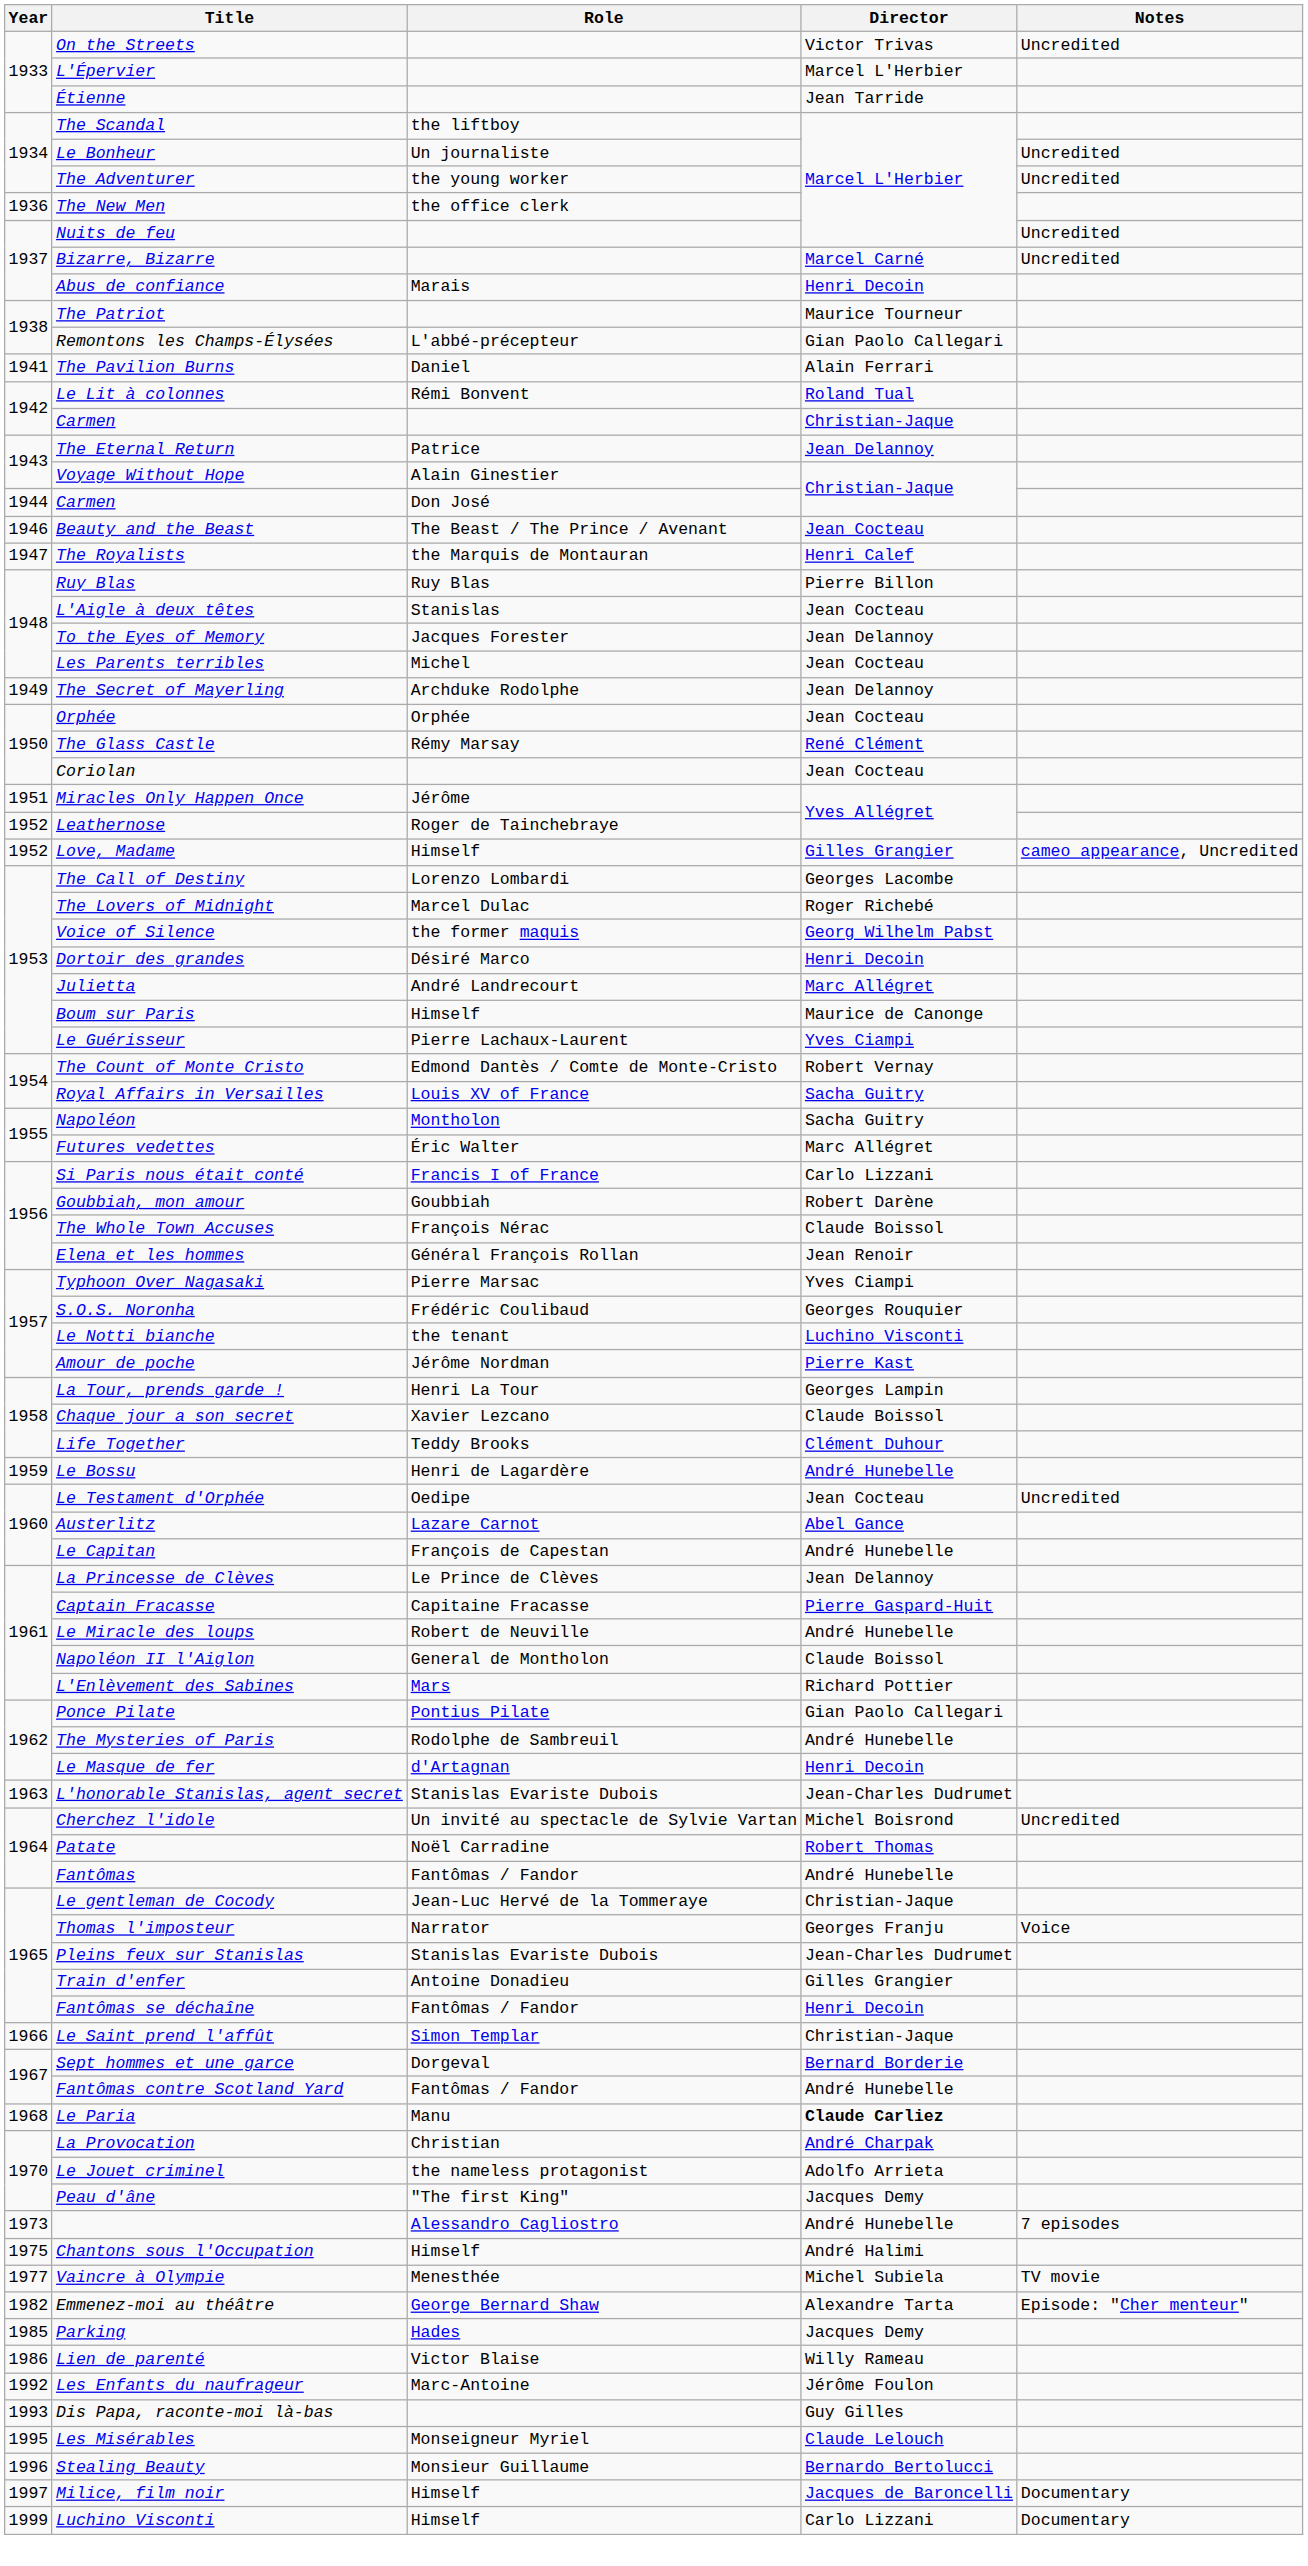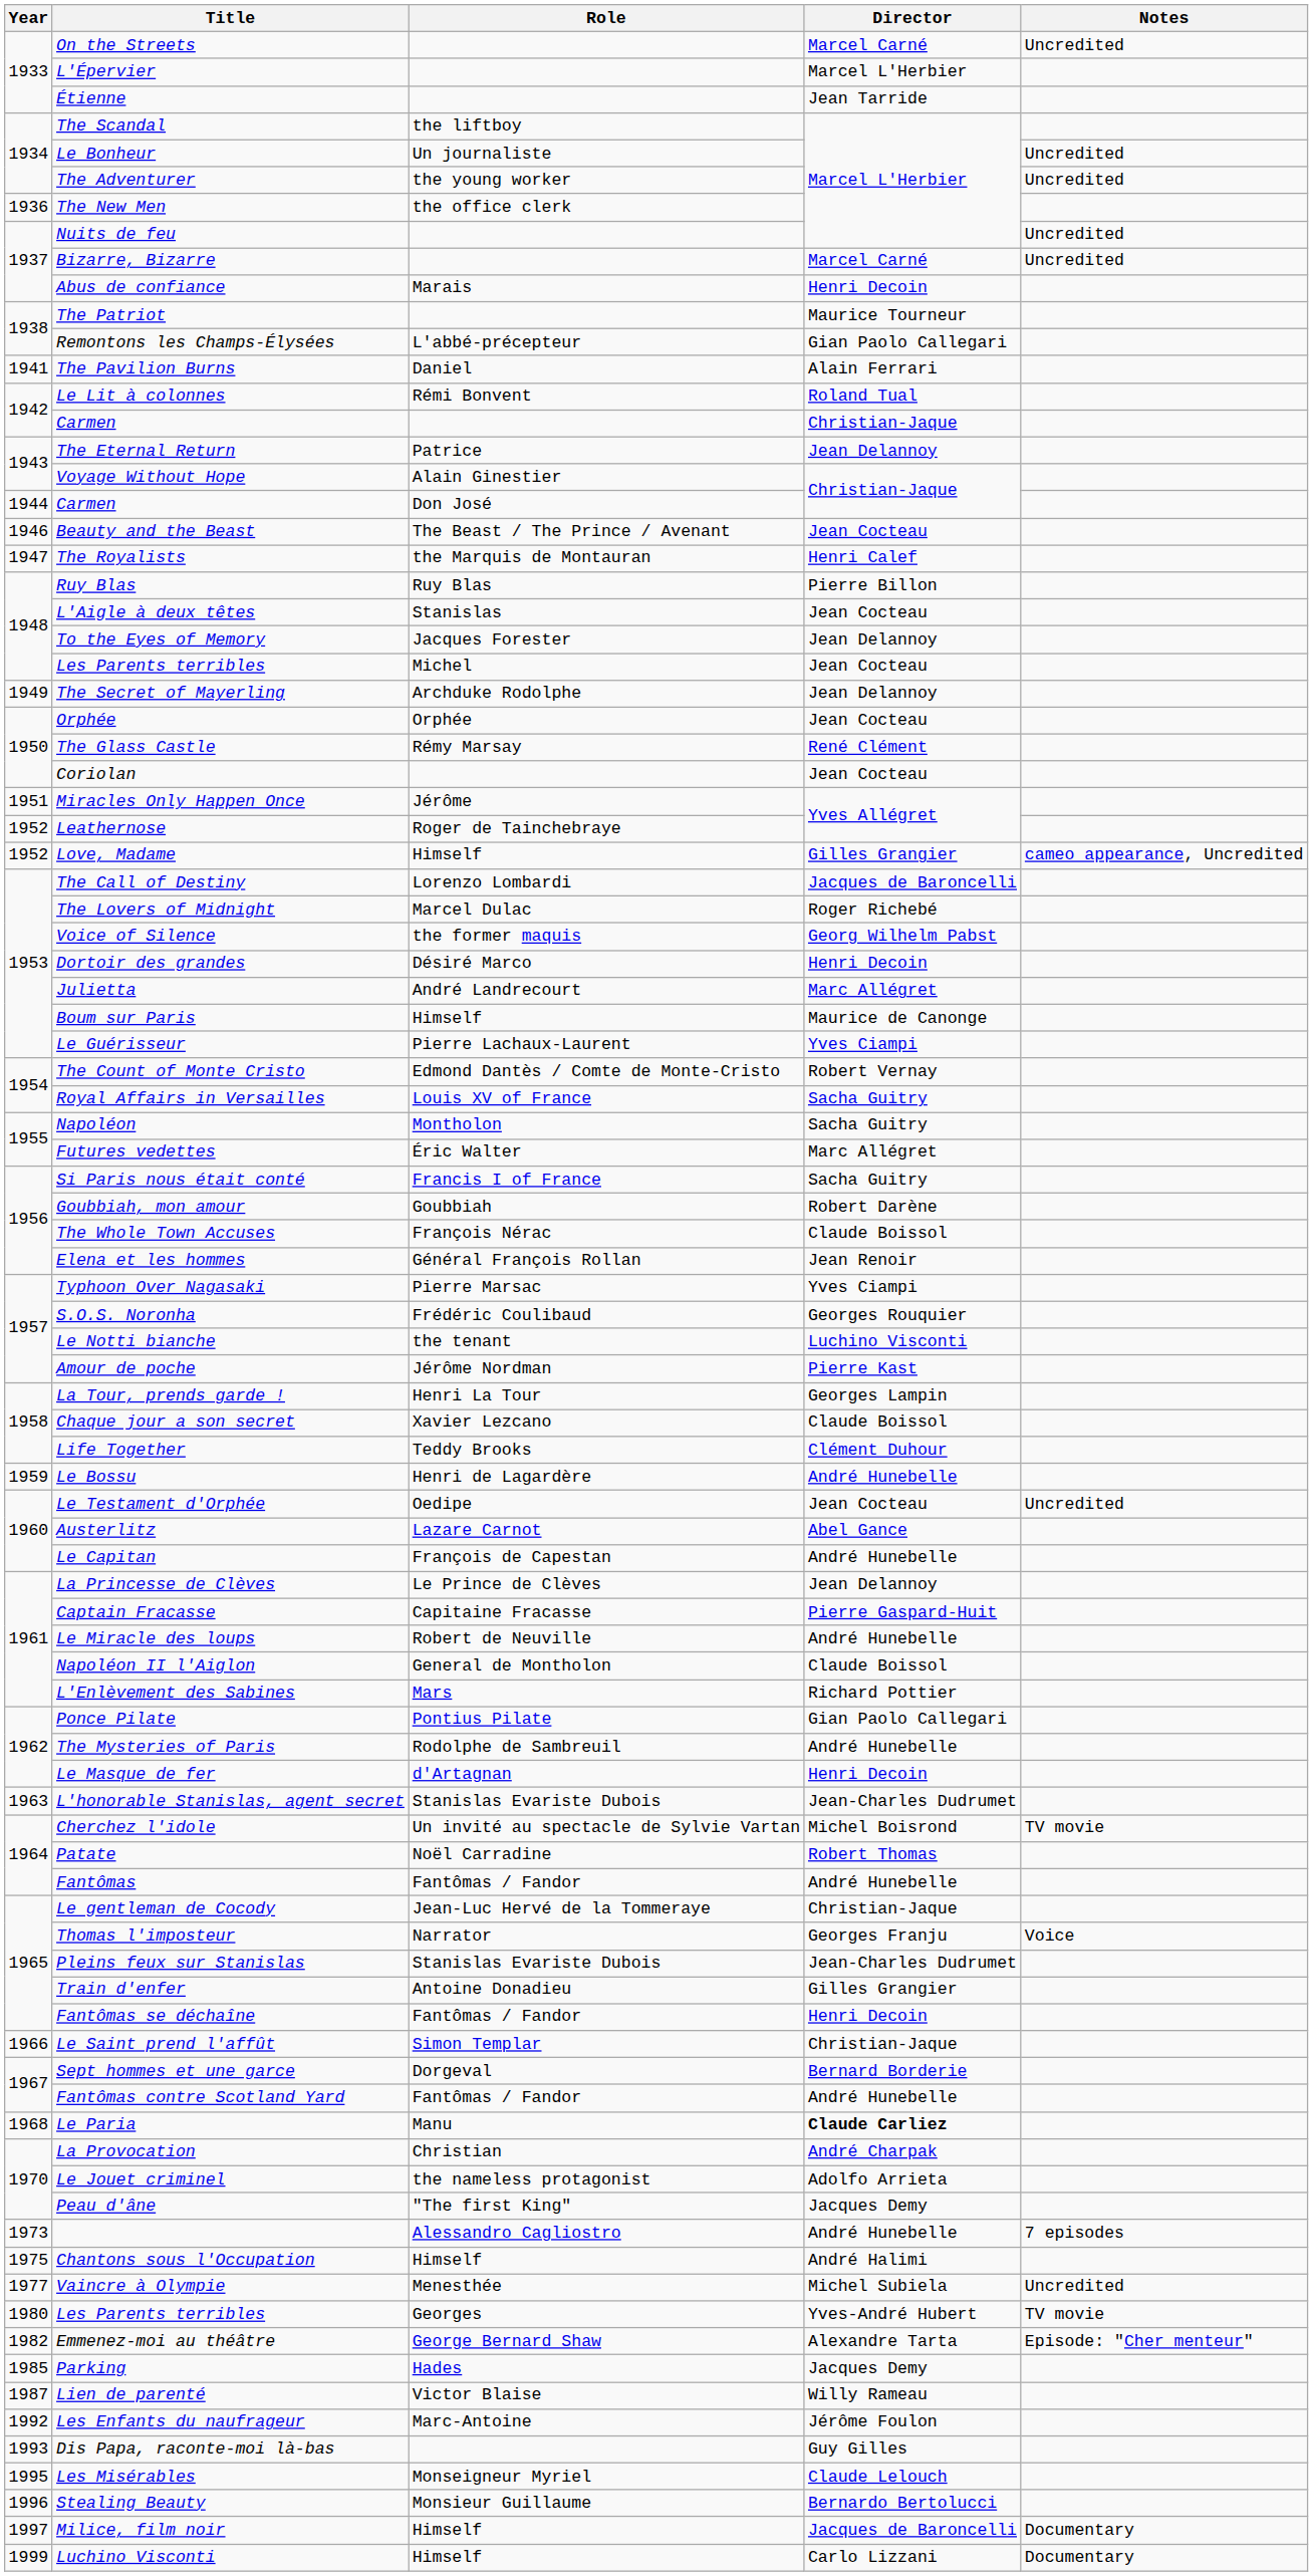On the Streets | Director: Victor Trivas -> Marcel Carné
The Call of Destiny | Director: Georges Lacombe -> Jacques de Baroncelli
Si Paris nous était conté | Director: Carlo Lizzani -> Sacha Guitry
Cherchez l'idole | Notes: Uncredited -> TV movie
Vaincre à Olympie | Notes: TV movie -> Uncredited
+ row: 1980 | Les Parents terribles | Georges | Yves-André Hubert | TV movie
Lien de parenté | Year: 1986 -> 1987
